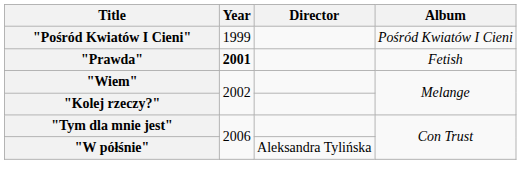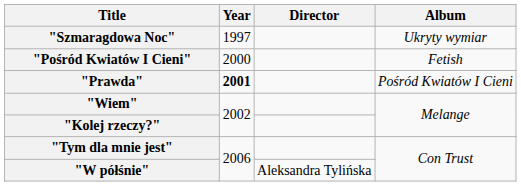+ row: "Szmaragdowa Noc" | 1997 | Ukryty wymiar
"Pośród Kwiatów I Cieni" | Year: 1999 -> 2000
"Pośród Kwiatów I Cieni" | Album: Pośród Kwiatów I Cieni -> Fetish
"Prawda" | Album: Fetish -> Pośród Kwiatów I Cieni
